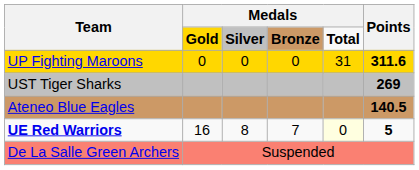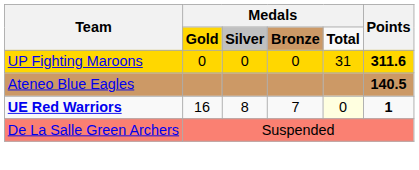- row: UST Tiger Sharks | 269
UE Red Warriors | Points: 5 -> 1
